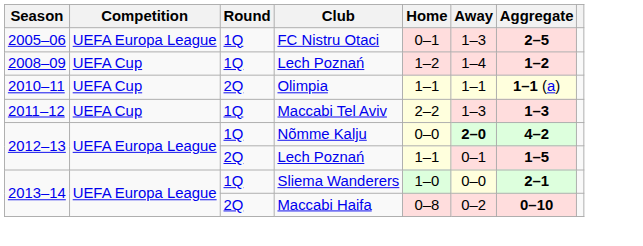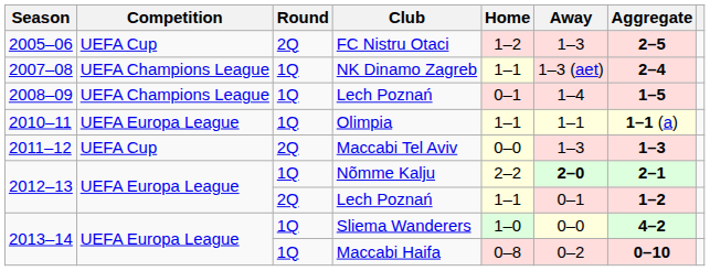FC Nistru Otaci | Competition: UEFA Europa League -> UEFA Cup
FC Nistru Otaci | Round: 1Q -> 2Q
FC Nistru Otaci | Home: 0–1 -> 1–2
+ row: 2007–08 | UEFA Champions League | 1Q | NK Dinamo Zagreb | 1–1 | 1–3 (aet) | 2–4
2008–09 / Lech Poznań | Competition: UEFA Cup -> UEFA Champions League
2008–09 / Lech Poznań | Home: 1–2 -> 0–1
2008–09 / Lech Poznań | Aggregate: 1–2 -> 1–5
Olimpia | Competition: UEFA Cup -> UEFA Europa League
Olimpia | Round: 2Q -> 1Q
Maccabi Tel Aviv | Round: 1Q -> 2Q
Maccabi Tel Aviv | Home: 2–2 -> 0–0
Nõmme Kalju | Home: 0–0 -> 2–2
Nõmme Kalju | Aggregate: 4–2 -> 2–1
2012–13 / Lech Poznań | Aggregate: 1–5 -> 1–2
Sliema Wanderers | Aggregate: 2–1 -> 4–2
Maccabi Haifa | Round: 2Q -> 1Q
